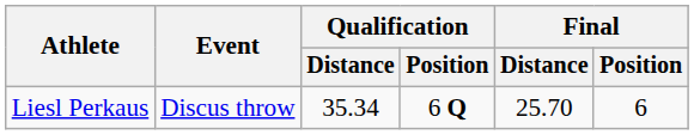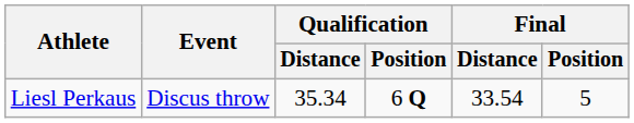Liesl Perkaus | Final / Distance: 25.70 -> 33.54
Liesl Perkaus | Final / Position: 6 -> 5
